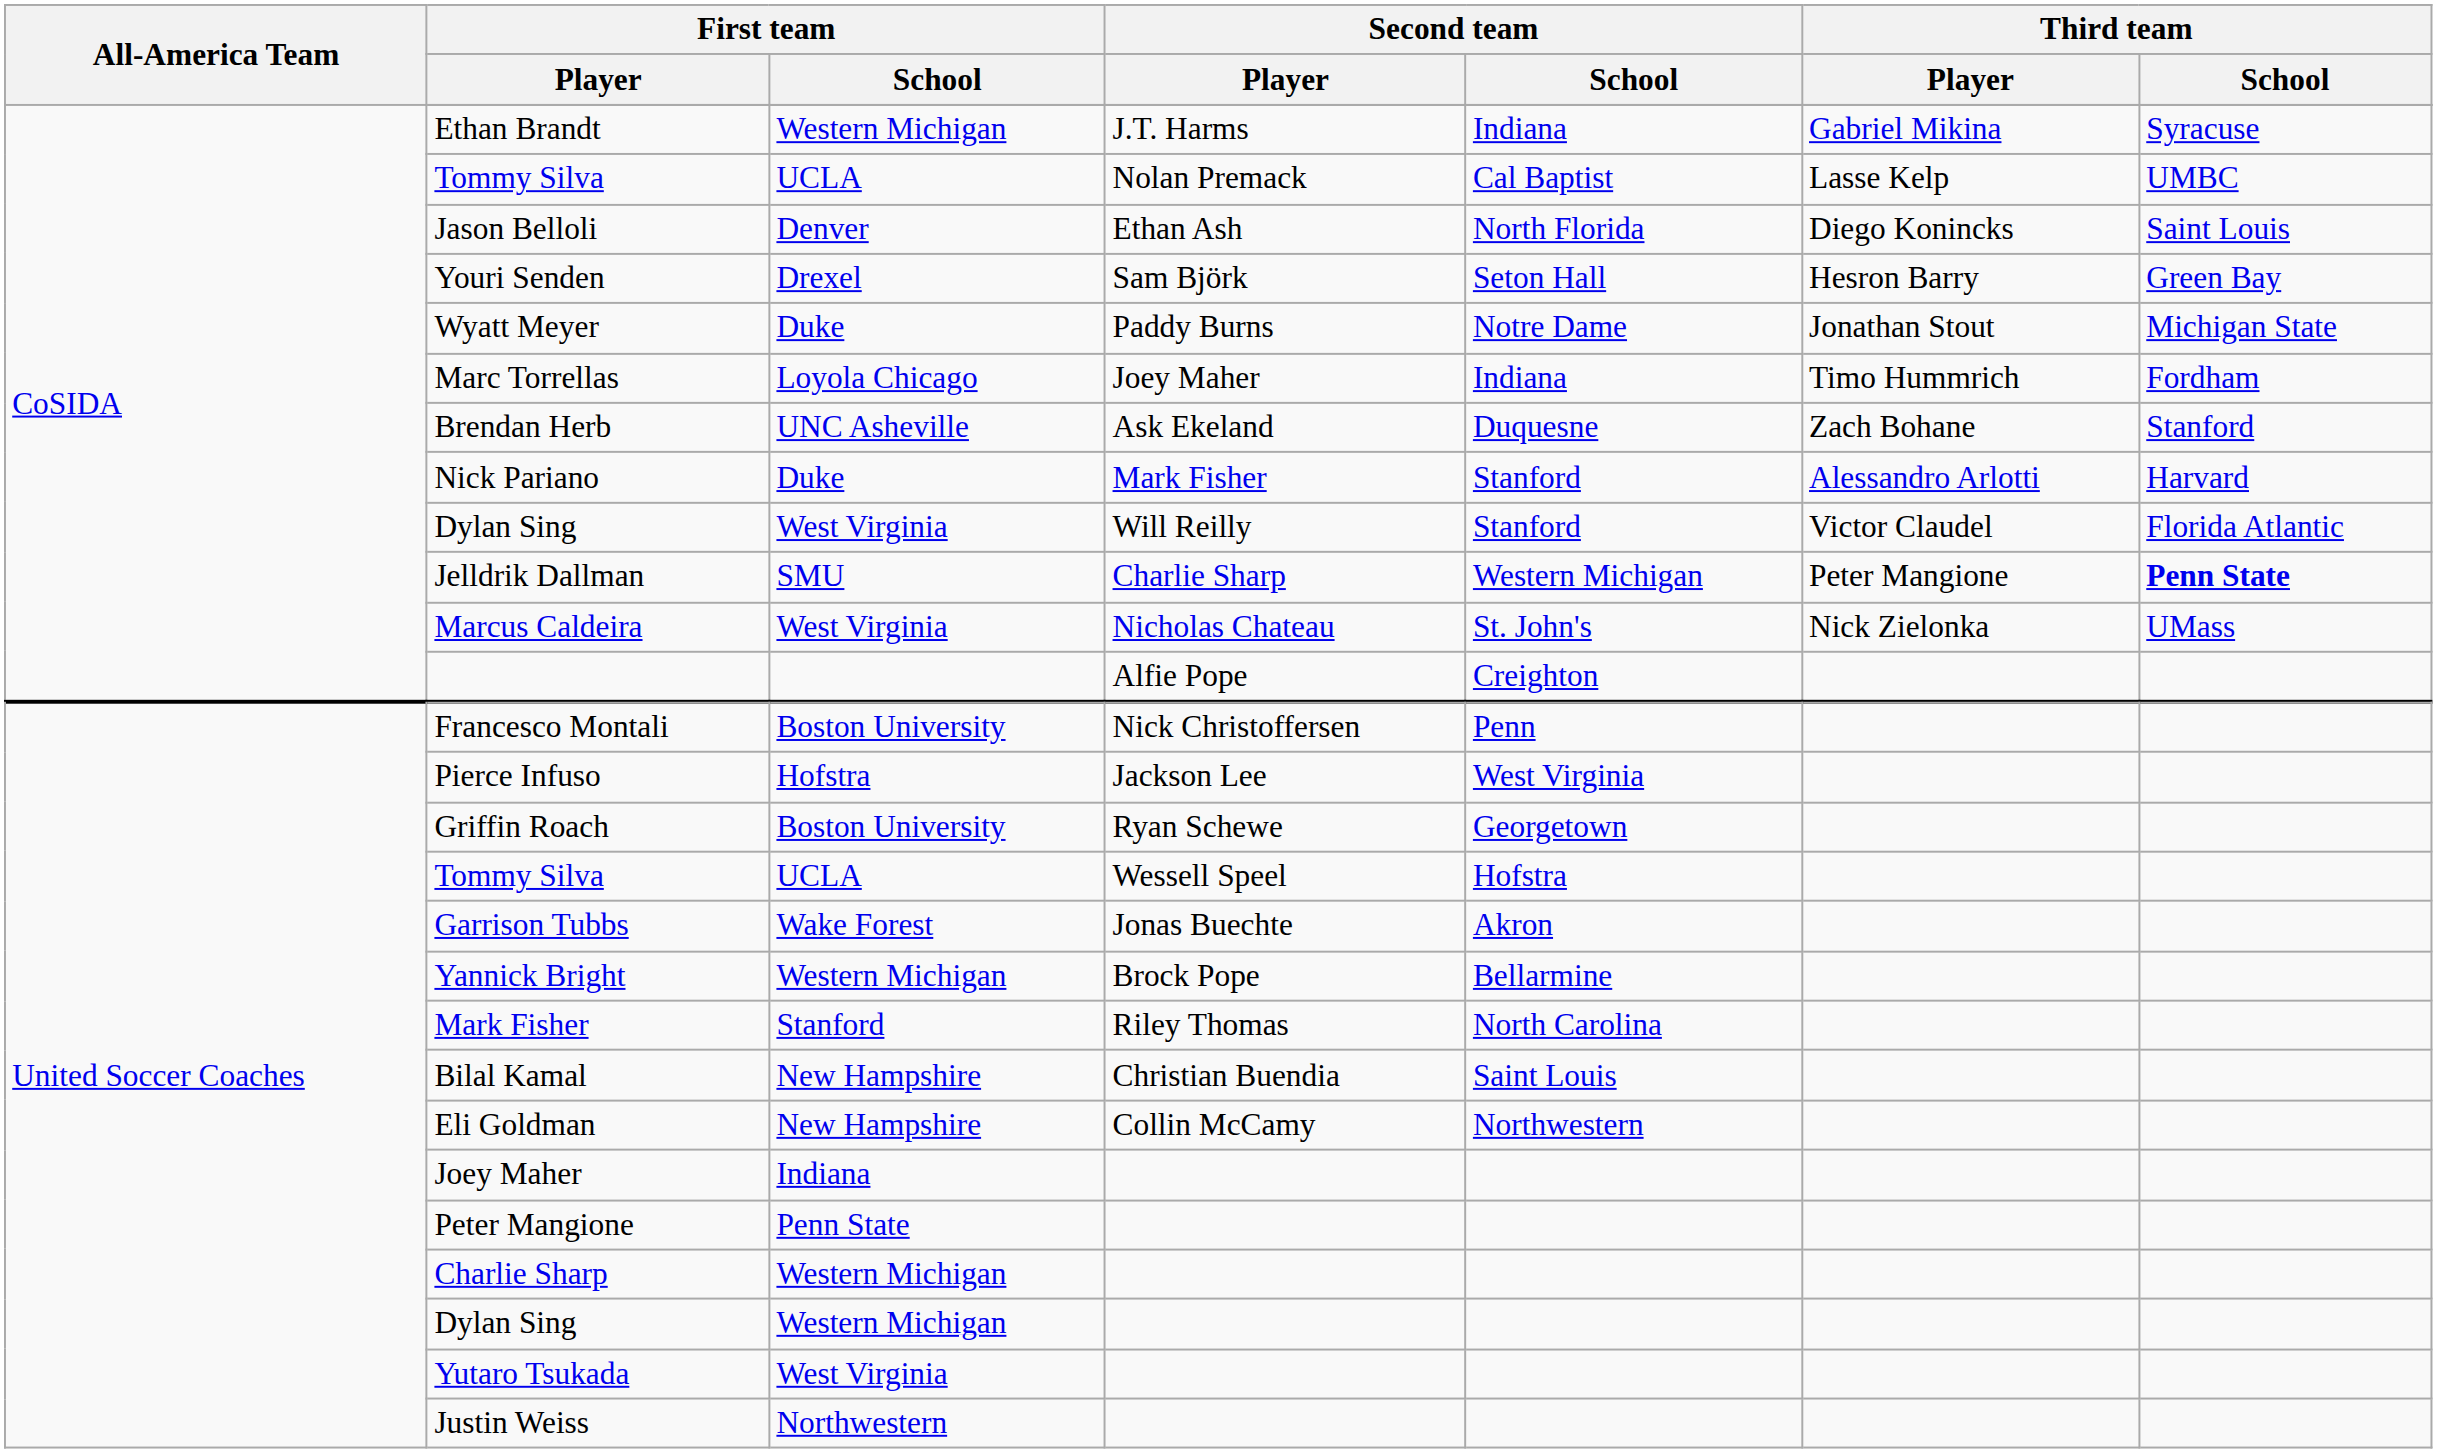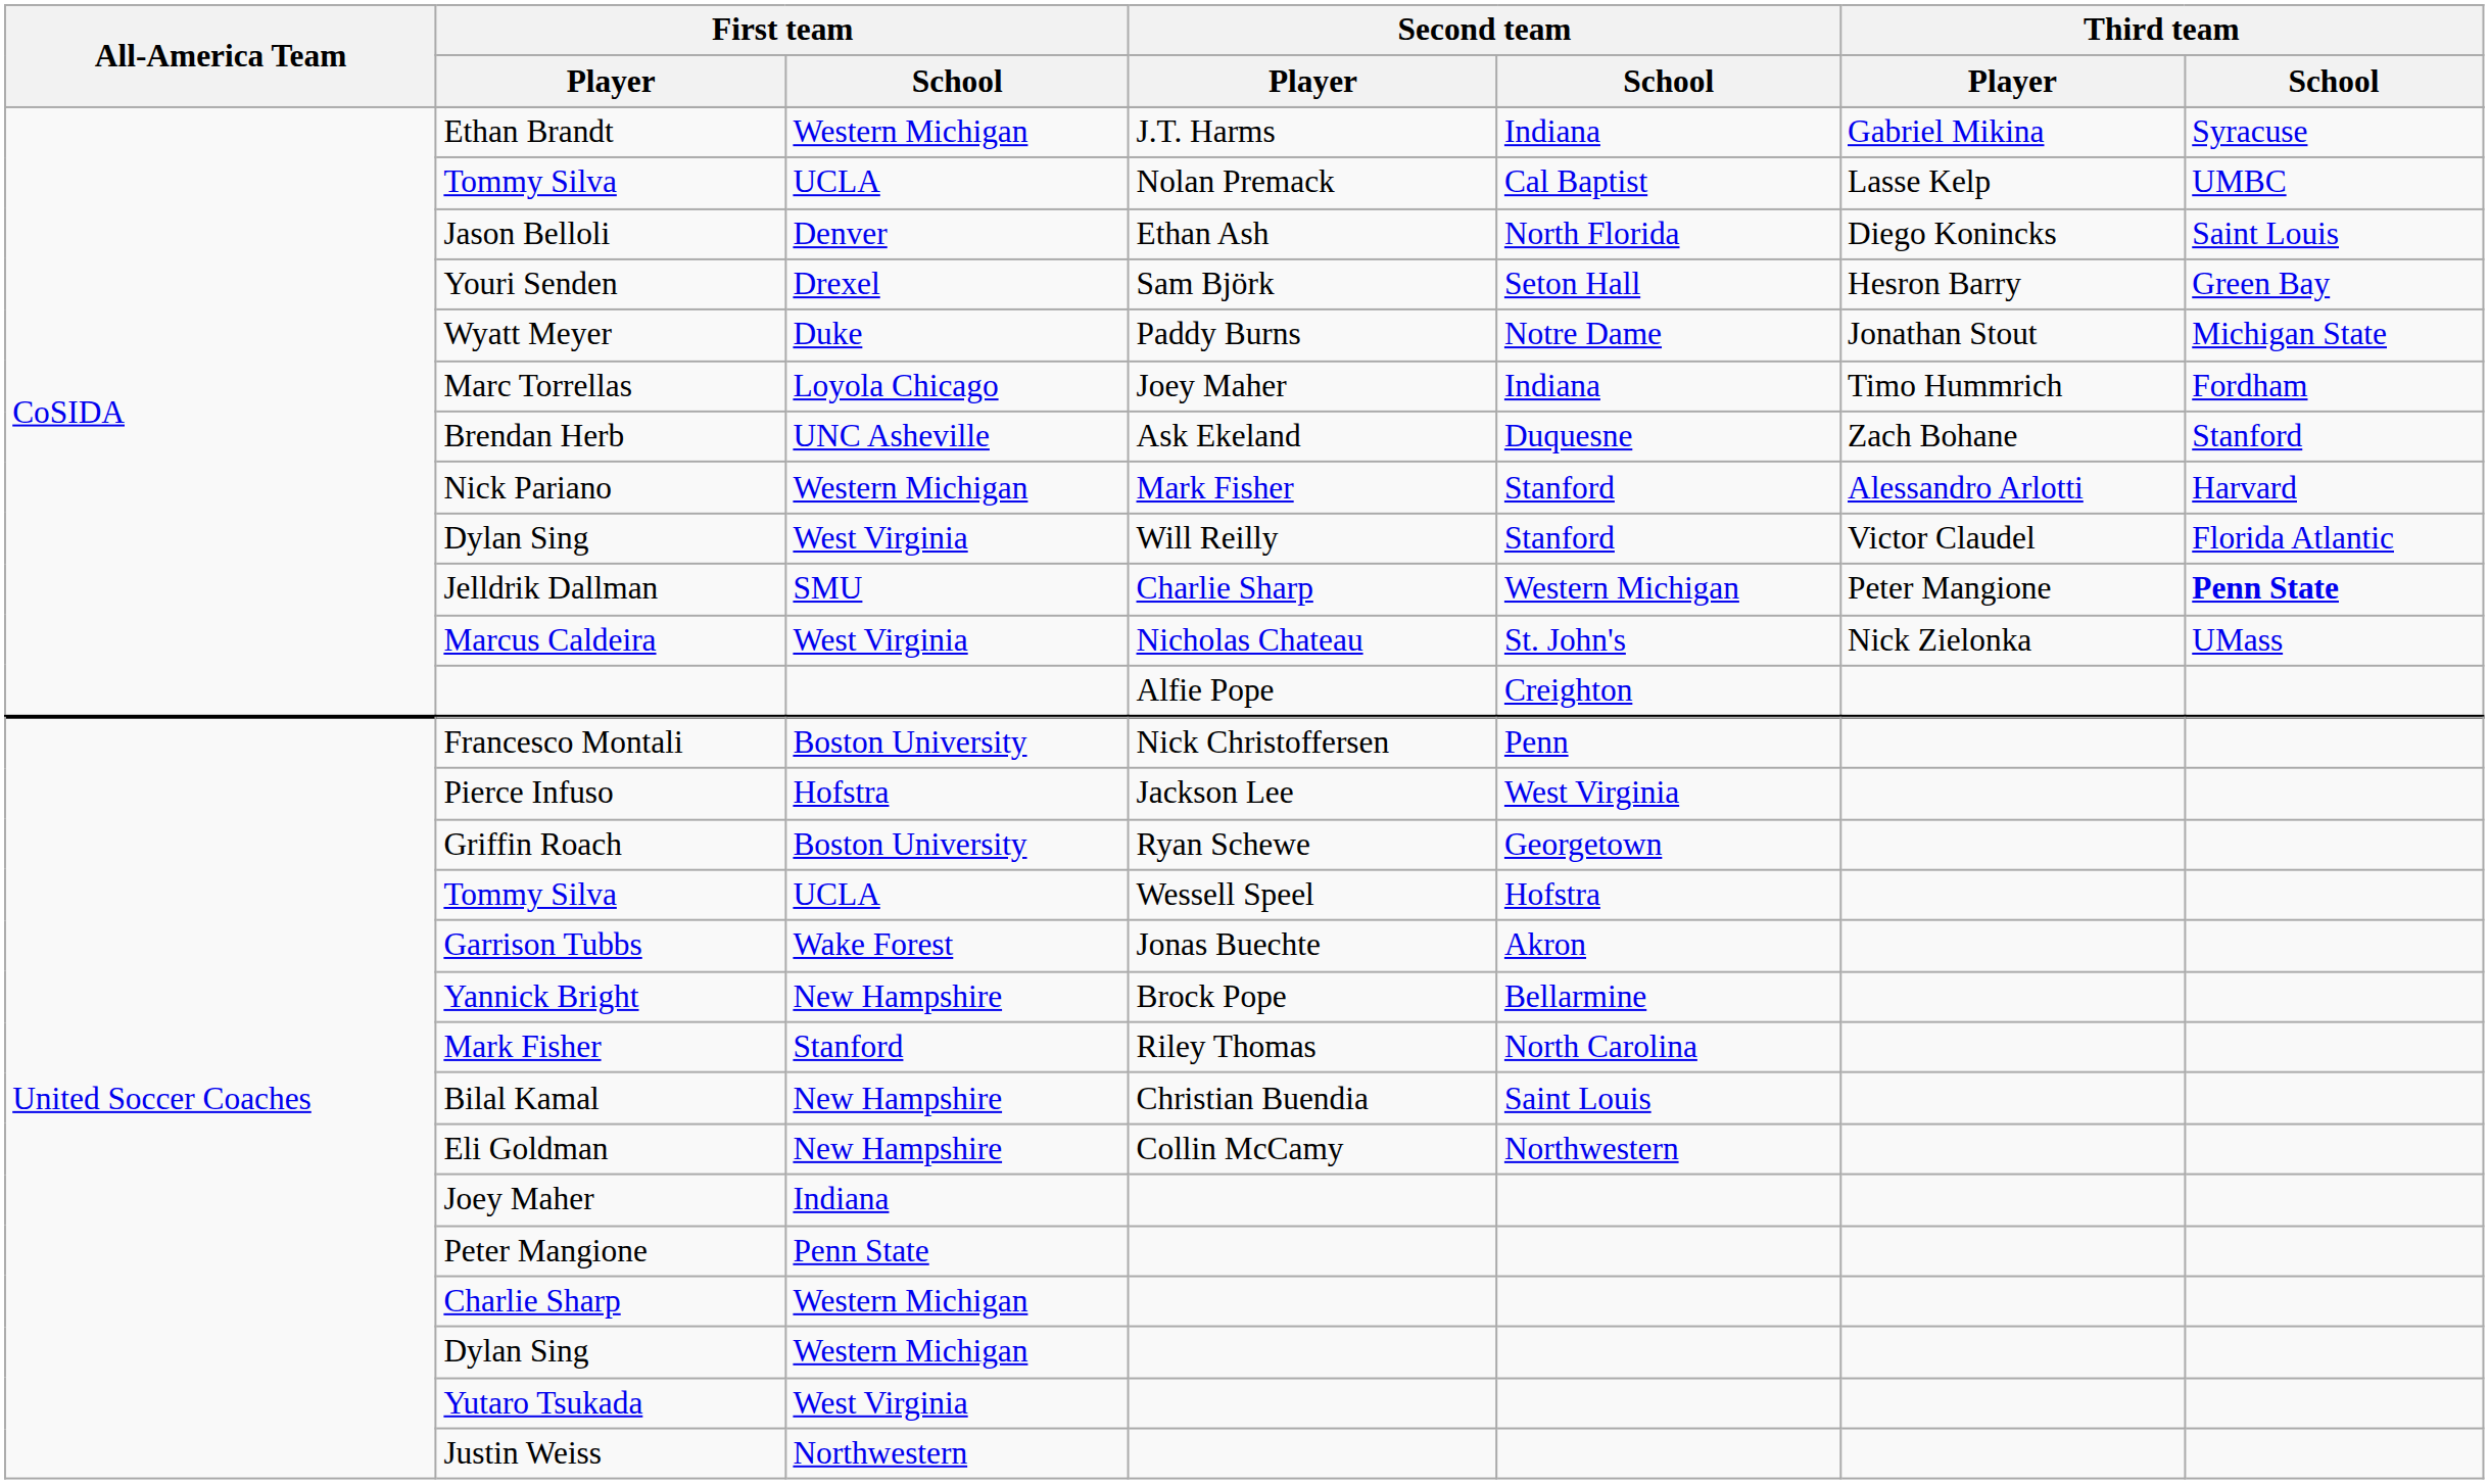Nick Pariano | First team / School: Duke -> Western Michigan
Yannick Bright | First team / School: Western Michigan -> New Hampshire
